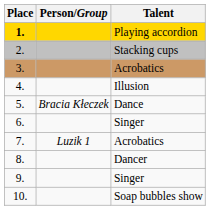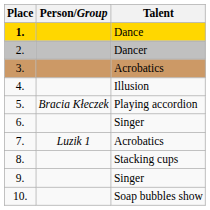1. | Talent: Playing accordion -> Dance
2. | Talent: Stacking cups -> Dancer
5. | Talent: Dance -> Playing accordion
8. | Talent: Dancer -> Stacking cups
